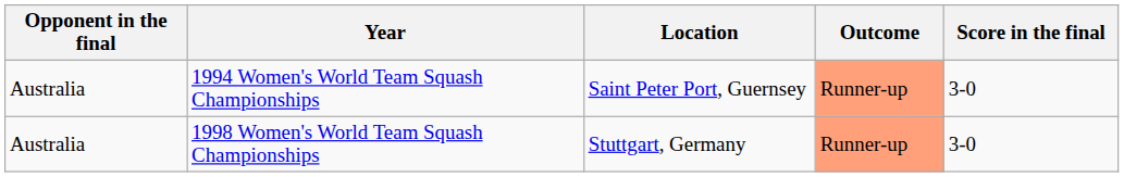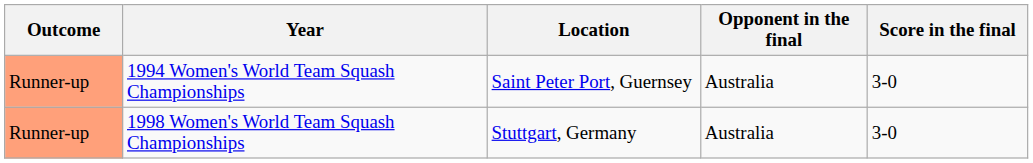columns swapped: Outcome <-> Opponent in the final
